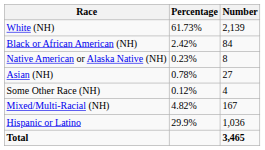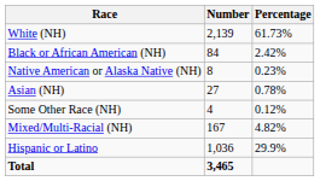columns swapped: Number <-> Percentage
